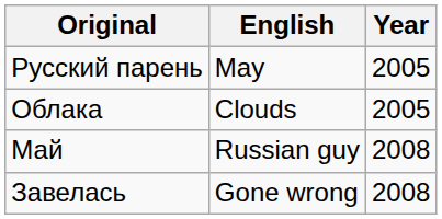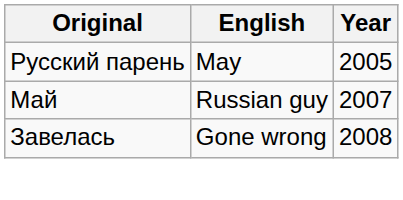- row: Облака | Clouds | 2005
Май | Year: 2008 -> 2007
